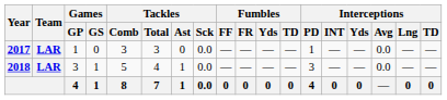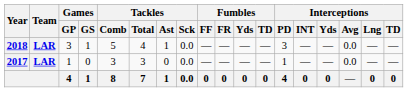rows swapped: 2017 <-> 2018
